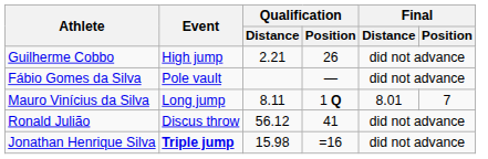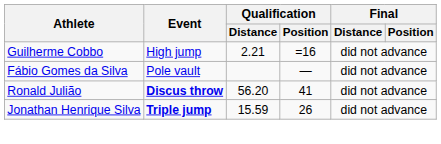Guilherme Cobbo | Qualification / Position: 26 -> =16
- row: Mauro Vinícius da Silva | Long jump | 8.11 | 1 Q | 8.01 | 7
Ronald Julião | Event: normal -> bold
Ronald Julião | Qualification / Distance: 56.12 -> 56.20
Jonathan Henrique Silva | Qualification / Distance: 15.98 -> 15.59
Jonathan Henrique Silva | Qualification / Position: =16 -> 26
